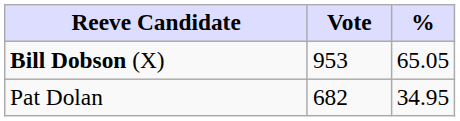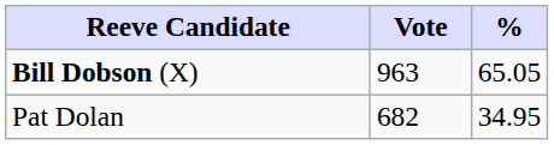Bill Dobson (X) | Vote: 953 -> 963
